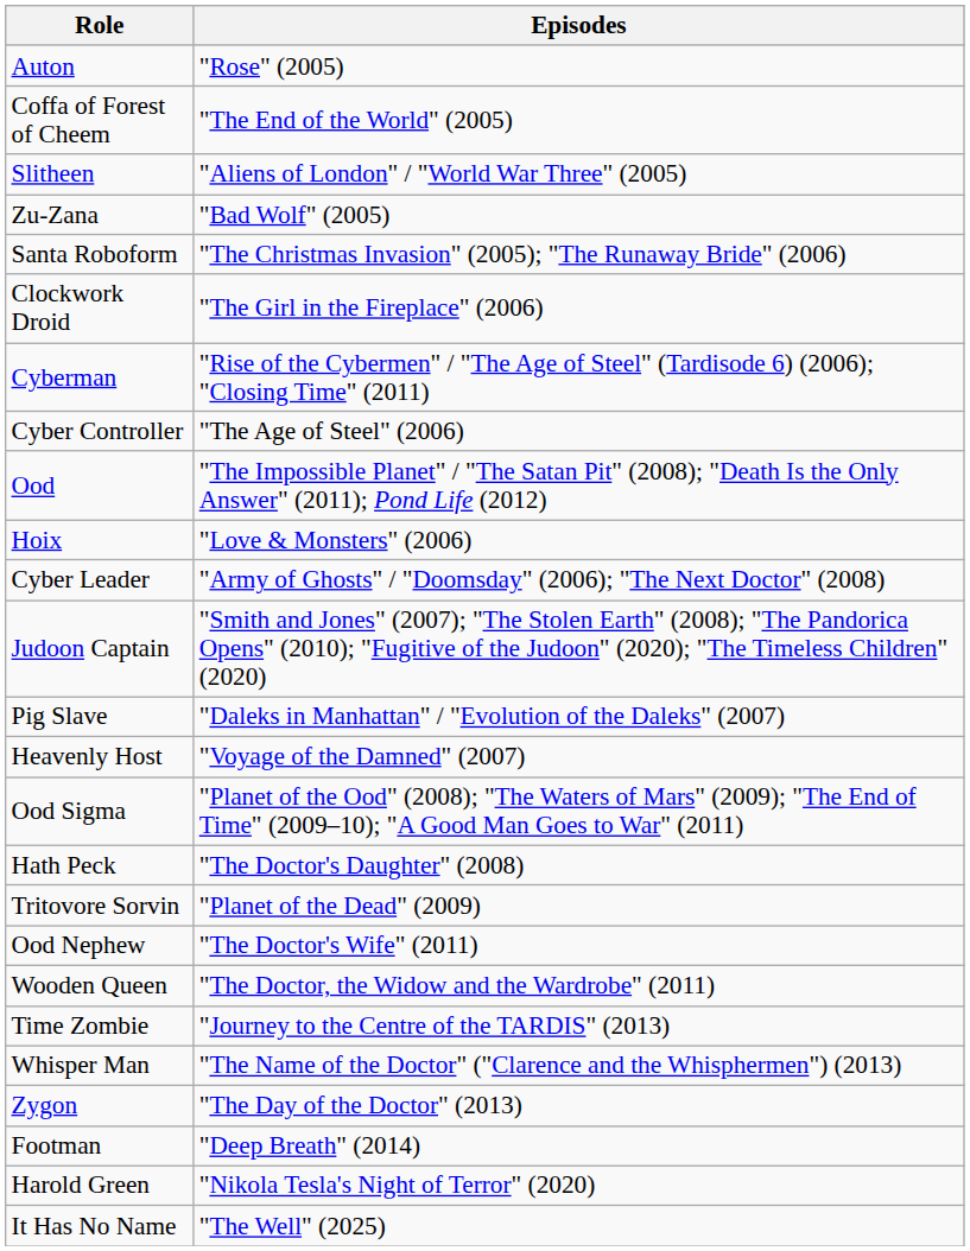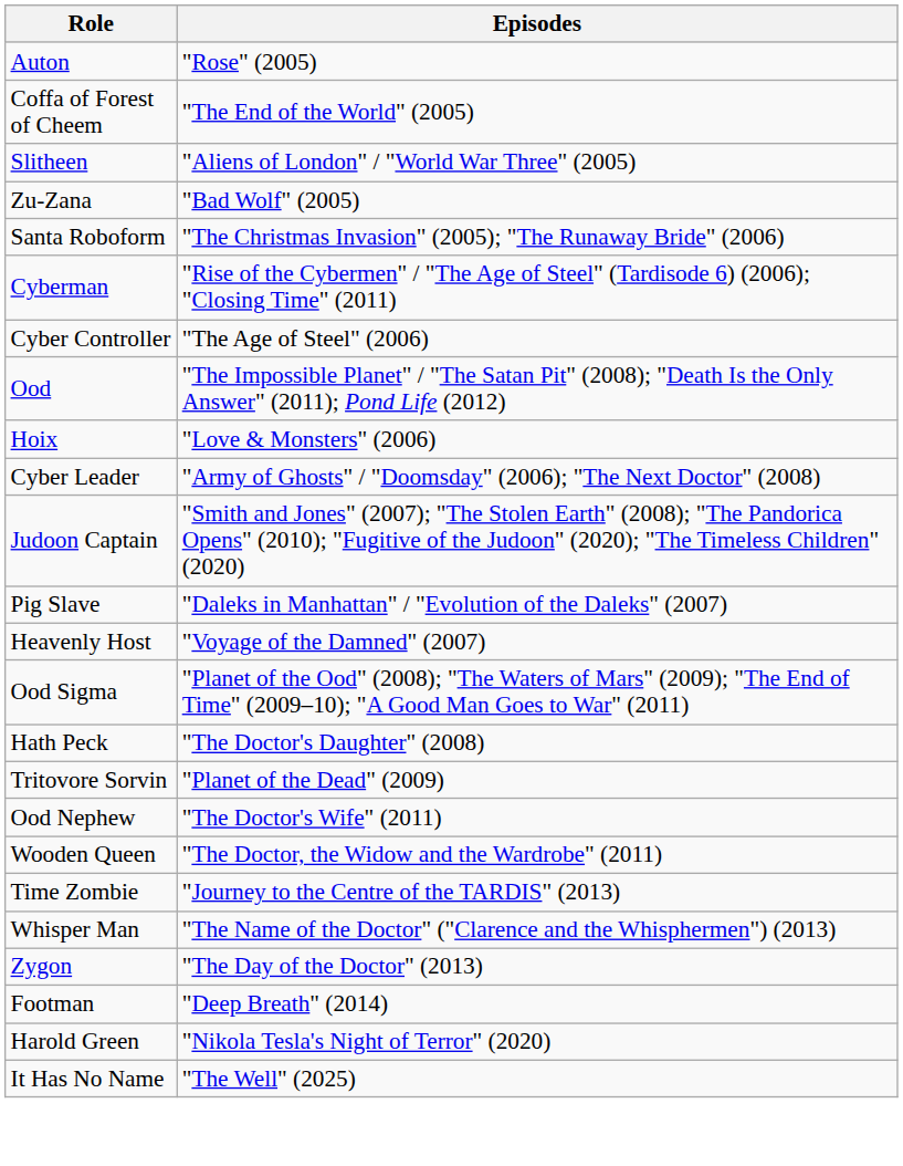- row: Clockwork Droid | "The Girl in the Fireplace" (2006)
